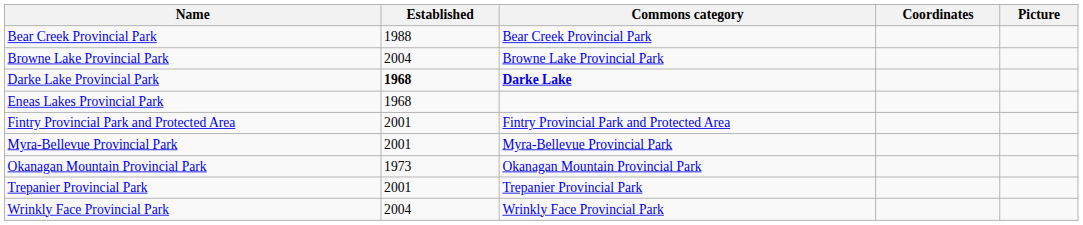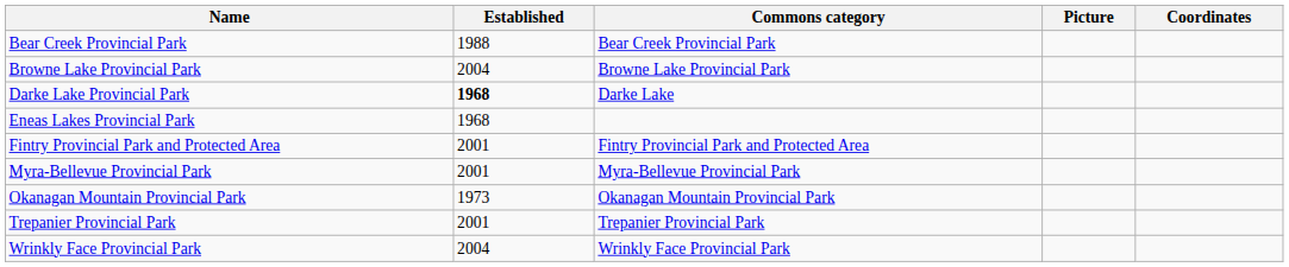columns swapped: Picture <-> Coordinates
Darke Lake Provincial Park | Commons category: bold -> normal
